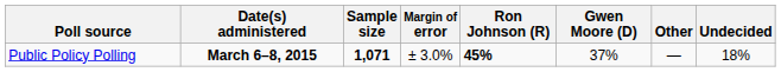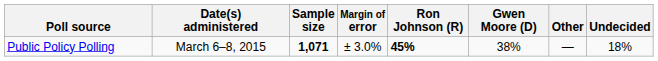Public Policy Polling | Date(s) administered: bold -> normal
Public Policy Polling | Gwen Moore (D): 37% -> 38%
